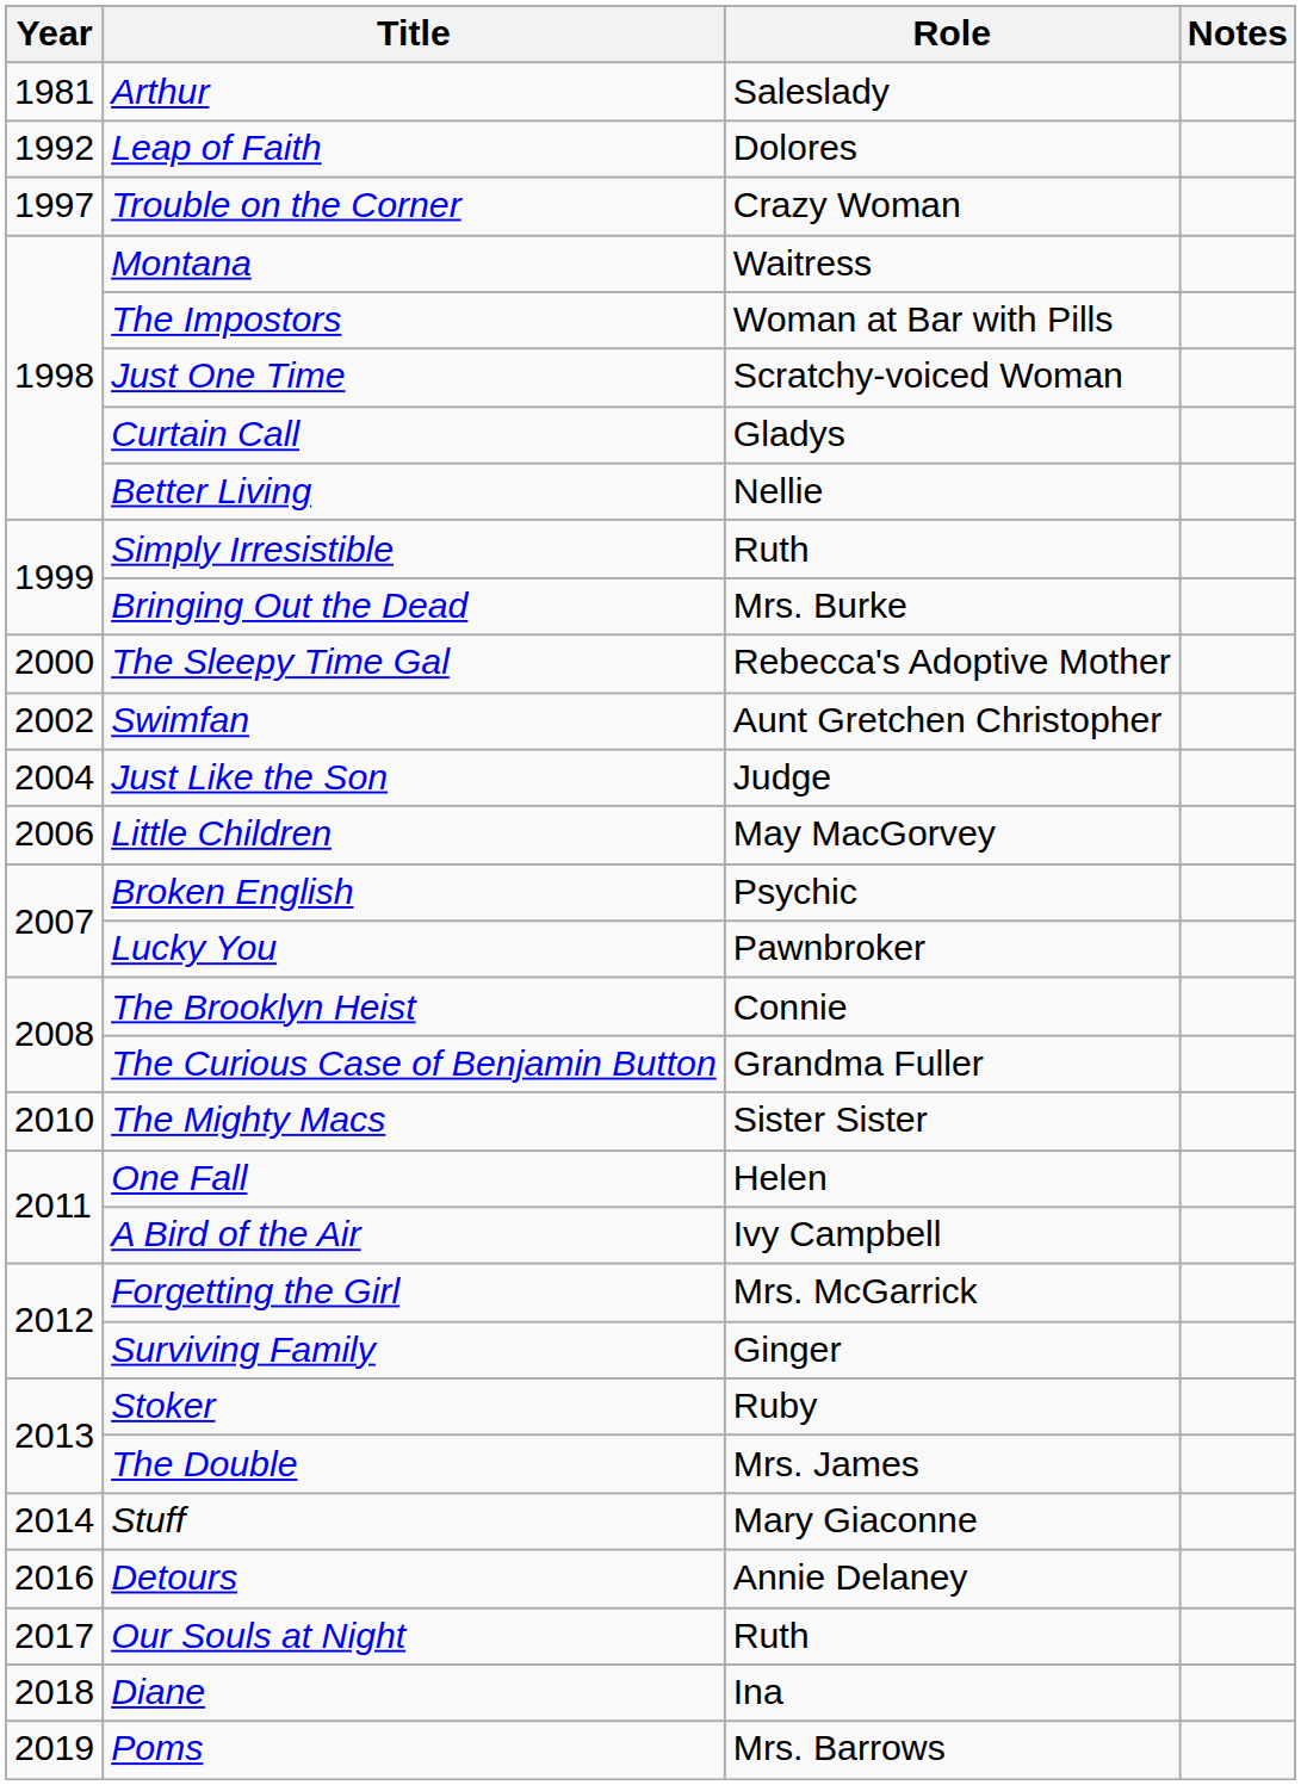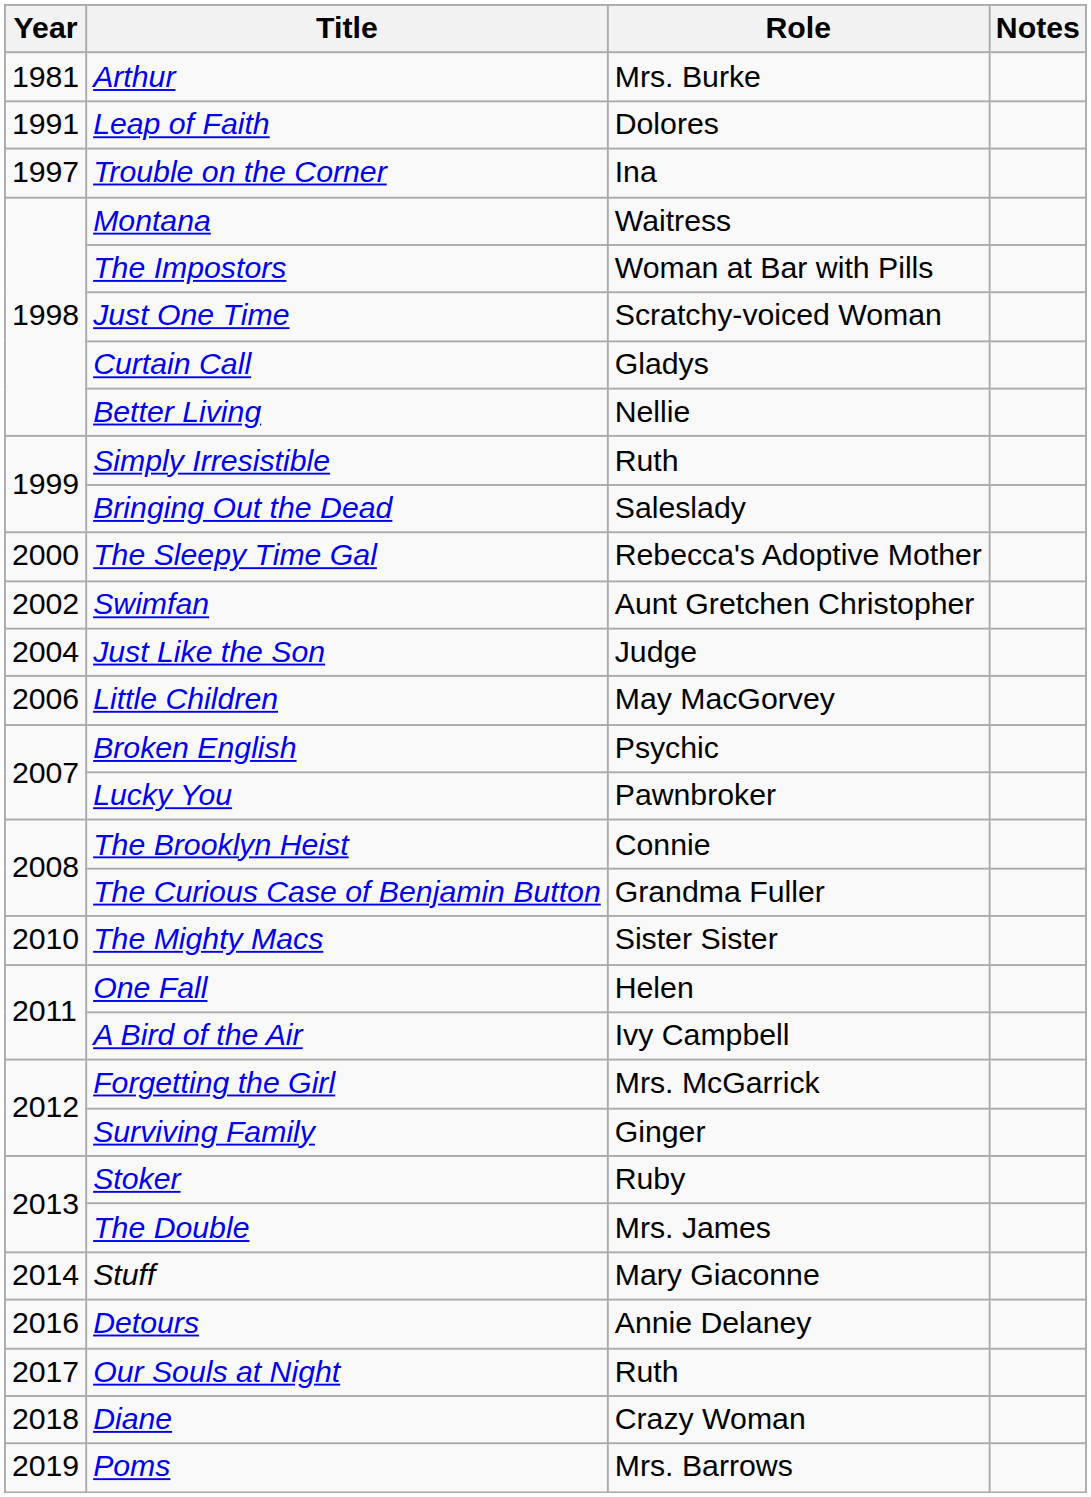Arthur | Role: Saleslady -> Mrs. Burke
Leap of Faith | Year: 1992 -> 1991
Trouble on the Corner | Role: Crazy Woman -> Ina
Bringing Out the Dead | Role: Mrs. Burke -> Saleslady
Diane | Role: Ina -> Crazy Woman
